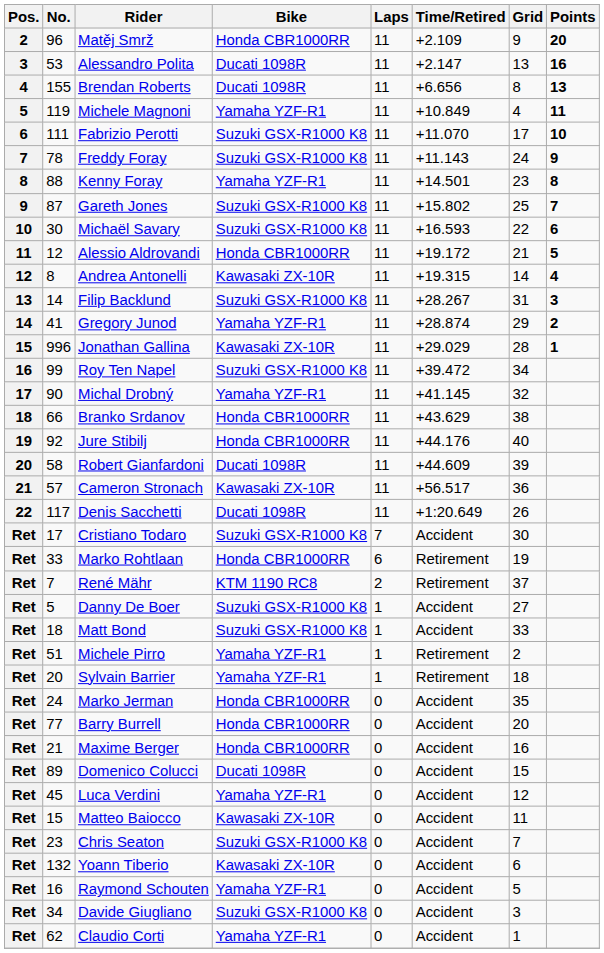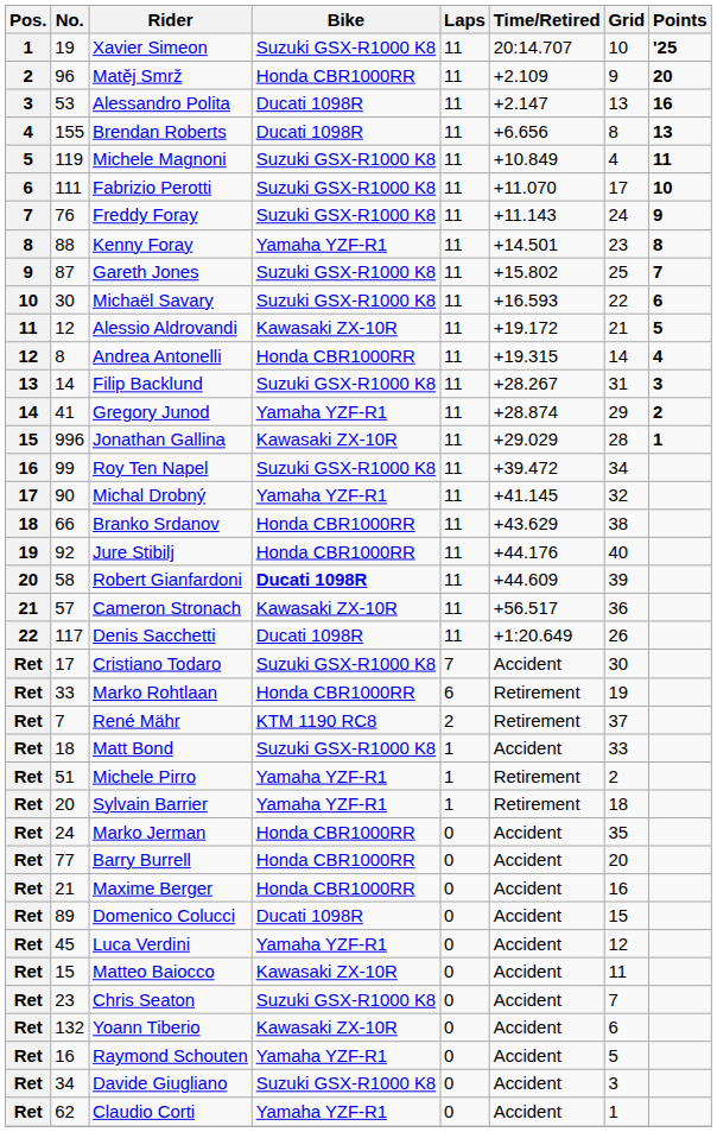+ row: 1 | 19 | Xavier Simeon | Suzuki GSX-R1000 K8 | 11 | 20:14.707 | 10 | '25
Michele Magnoni | Bike: Yamaha YZF-R1 -> Suzuki GSX-R1000 K8
Freddy Foray | No.: 78 -> 76
Alessio Aldrovandi | Bike: Honda CBR1000RR -> Kawasaki ZX-10R
Andrea Antonelli | Bike: Kawasaki ZX-10R -> Honda CBR1000RR
Robert Gianfardoni | Bike: normal -> bold
- row: Ret | 5 | Danny De Boer | Suzuki GSX-R1000 K8 | 1 | Accident | 27
